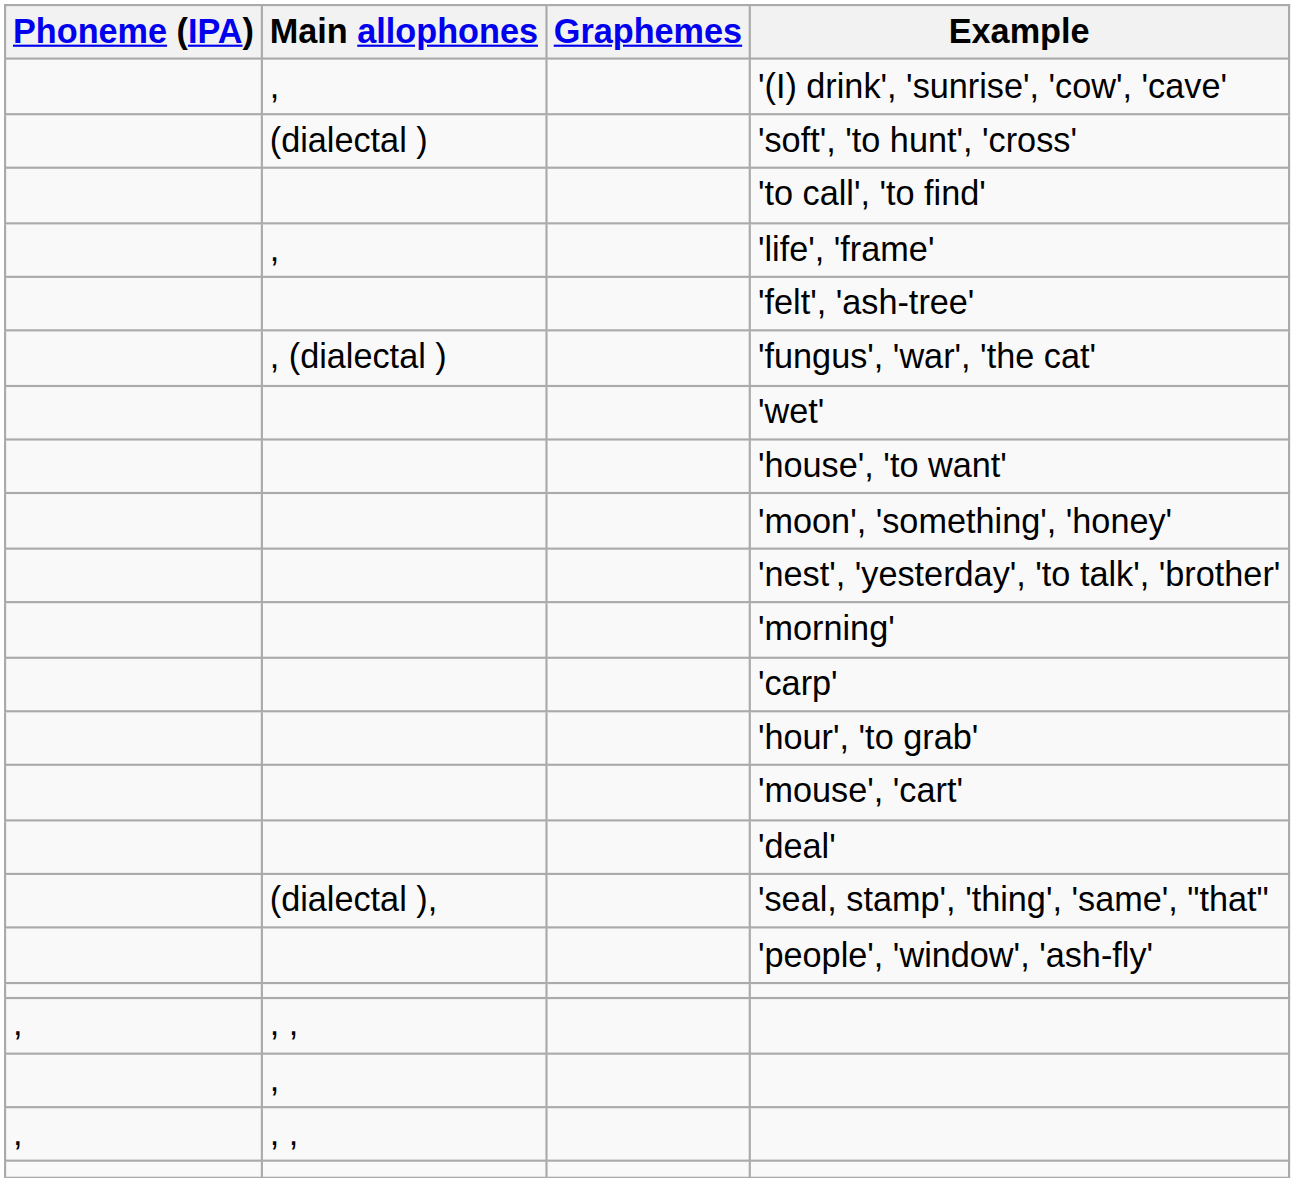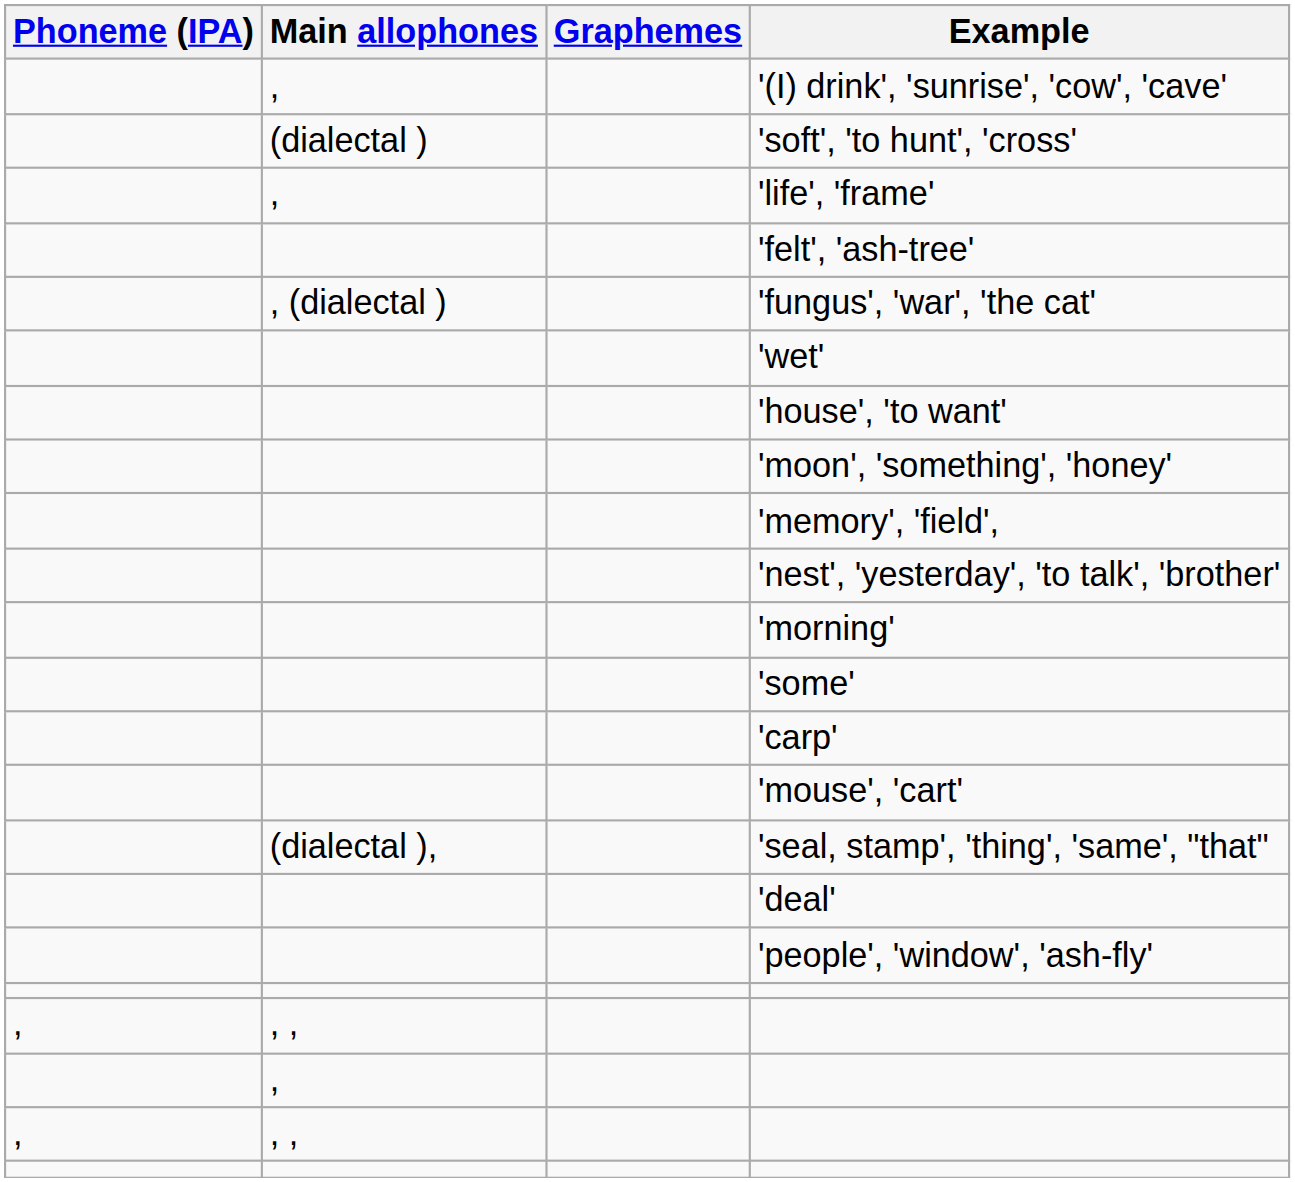- row: 'to call', 'to find'
+ row: 'memory', 'field',
+ row: 'some'
- row: 'hour', 'to grab'
rows swapped: 'seal, stamp', 'thing', 'same', "that" <-> 'deal'
